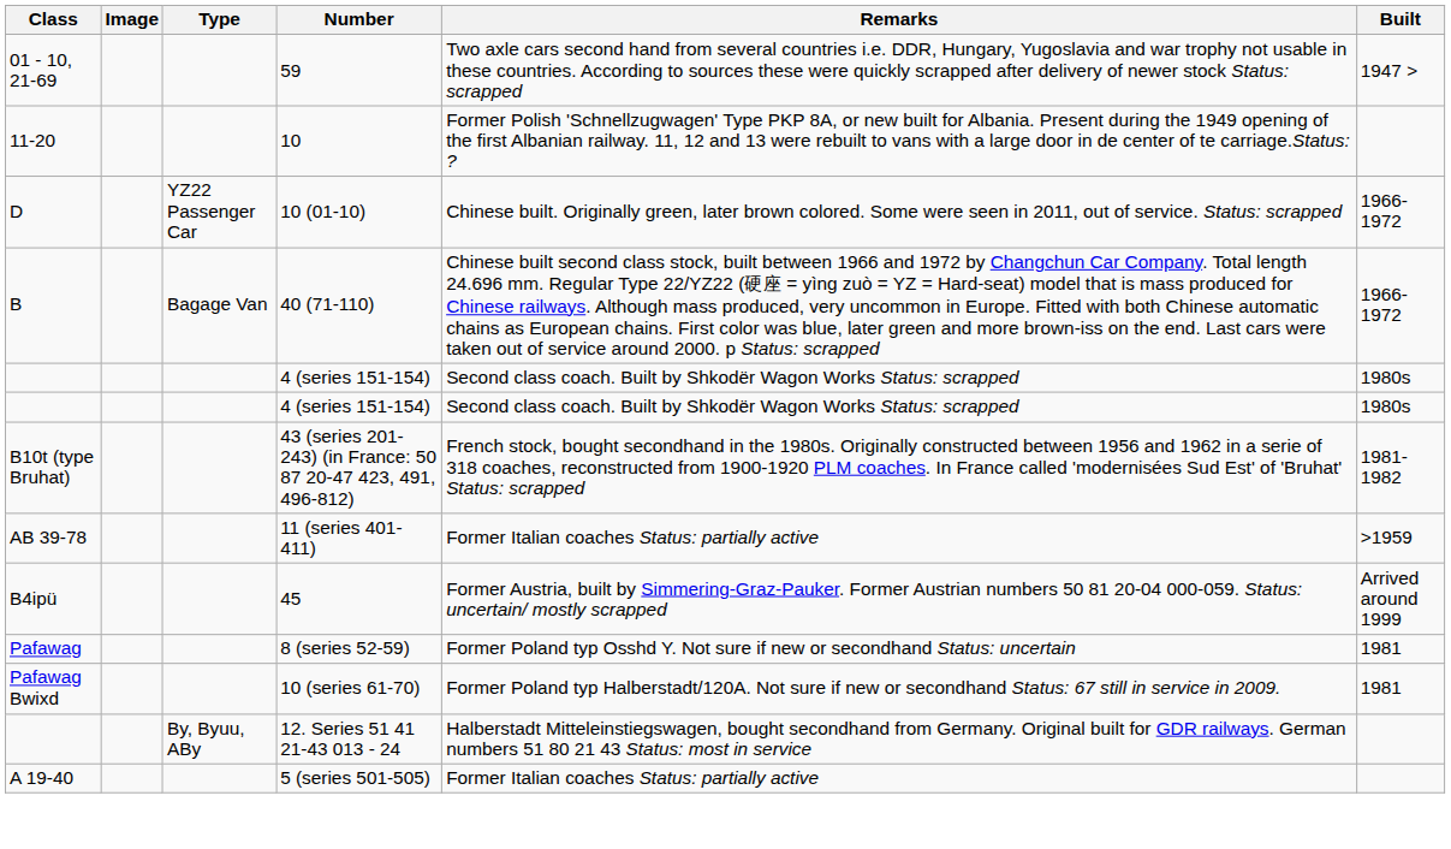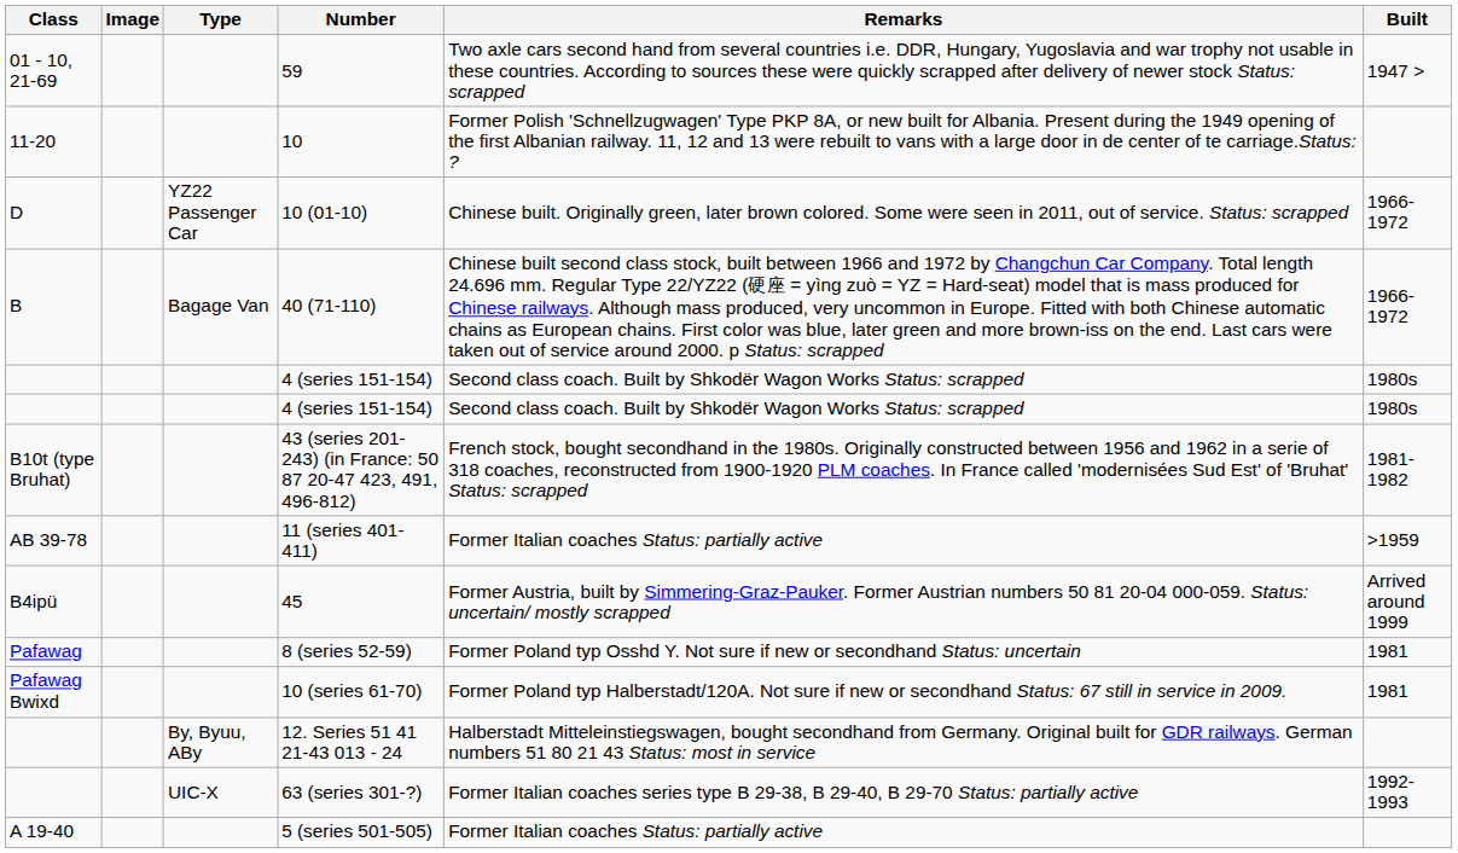+ row: UIC-X | 63 (series 301-?) | Former Italian coaches series type B 29-38, B 29-40, B 29-70 Status: partially active | 1992-1993
